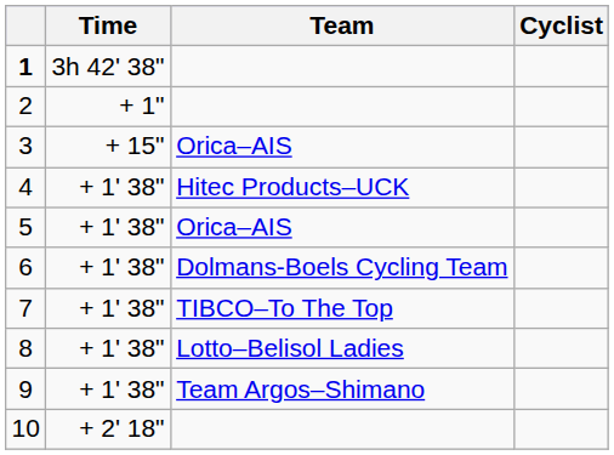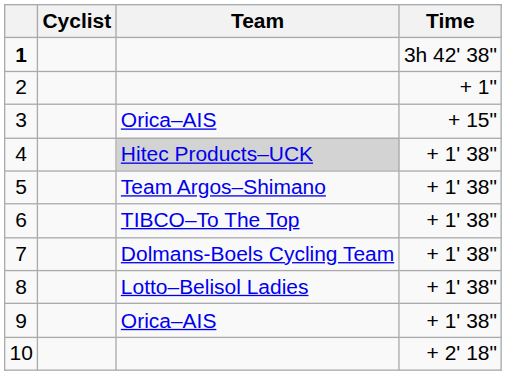columns swapped: Cyclist <-> Time
4 | Team: no background -> lightgrey background
5 | Team: Orica–AIS -> Team Argos–Shimano
6 | Team: Dolmans-Boels Cycling Team -> TIBCO–To The Top
7 | Team: TIBCO–To The Top -> Dolmans-Boels Cycling Team
9 | Team: Team Argos–Shimano -> Orica–AIS
